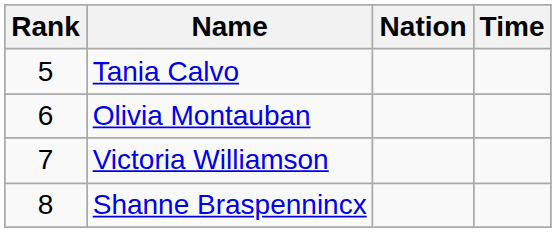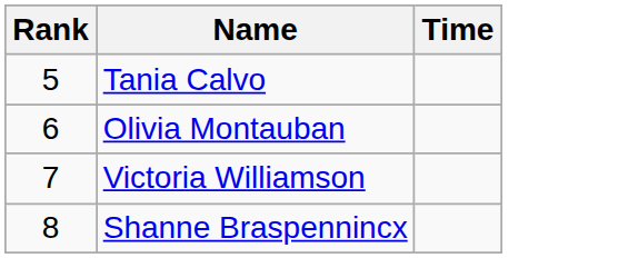- column: Nation
